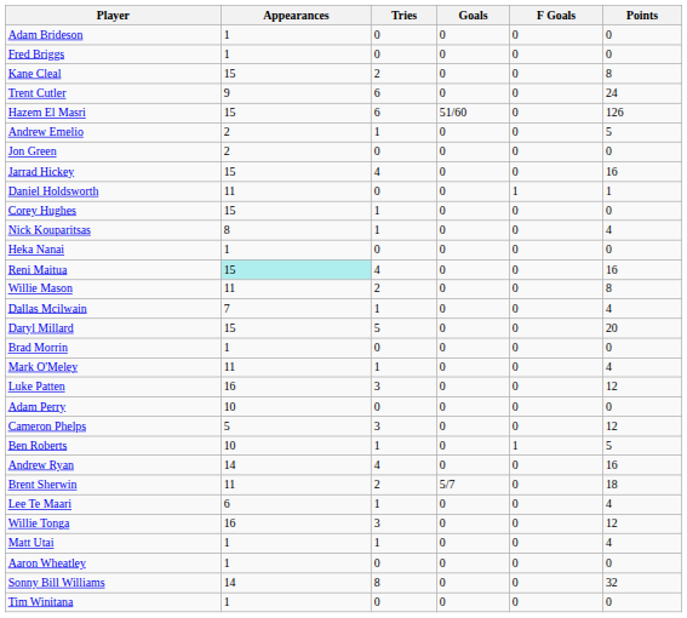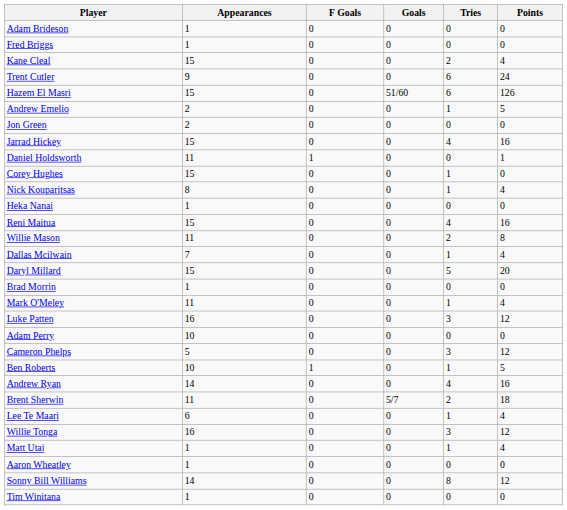columns swapped: Tries <-> F Goals
Kane Cleal | Points: 8 -> 4
Reni Maitua | Appearances: paleturquoise background -> no background
Sonny Bill Williams | Points: 32 -> 12
